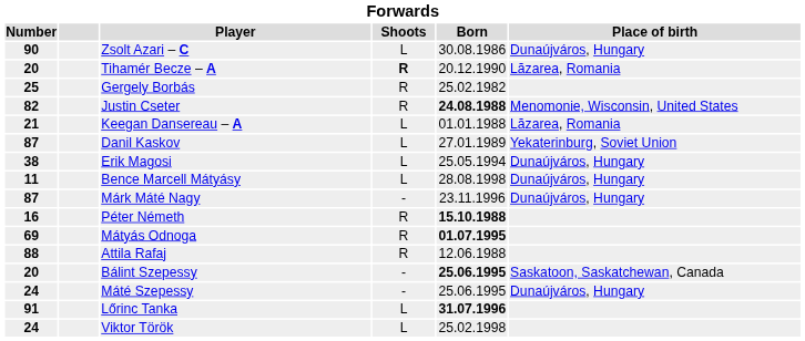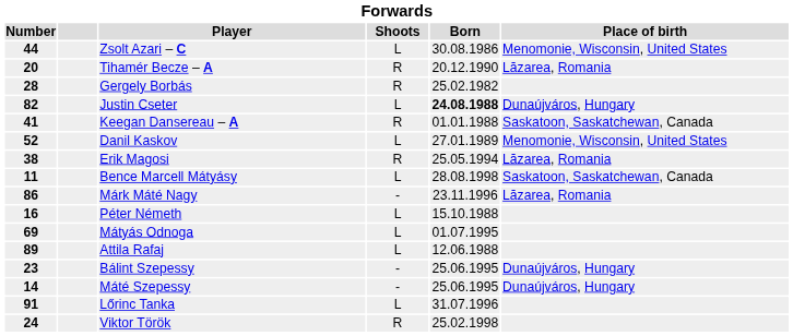Zsolt Azari – C | Number: 90 -> 44
Zsolt Azari – C | Place of birth: Dunaújváros, Hungary -> Menomonie, Wisconsin, United States
Tihamér Becze – A | Shoots: bold -> normal
Gergely Borbás | Number: 25 -> 28
Justin Cseter | Shoots: R -> L
Justin Cseter | Place of birth: Menomonie, Wisconsin, United States -> Dunaújváros, Hungary
Keegan Dansereau – A | Number: 21 -> 41
Keegan Dansereau – A | Shoots: L -> R
Keegan Dansereau – A | Place of birth: Lăzarea, Romania -> Saskatoon, Saskatchewan, Canada
Danil Kaskov | Number: 87 -> 52
Danil Kaskov | Place of birth: Yekaterinburg, Soviet Union -> Menomonie, Wisconsin, United States
Erik Magosi | Shoots: L -> R
Erik Magosi | Place of birth: Dunaújváros, Hungary -> Lăzarea, Romania
Bence Marcell Mátyásy | Place of birth: Dunaújváros, Hungary -> Saskatoon, Saskatchewan, Canada
Márk Máté Nagy | Number: 87 -> 86
Márk Máté Nagy | Place of birth: Dunaújváros, Hungary -> Lăzarea, Romania
Péter Németh | Shoots: R -> L
Péter Németh | Born: bold -> normal
Mátyás Odnoga | Shoots: R -> L
Mátyás Odnoga | Born: bold -> normal
Attila Rafaj | Number: 88 -> 89
Attila Rafaj | Shoots: R -> L
Bálint Szepessy | Number: 20 -> 23
Bálint Szepessy | Born: bold -> normal
Bálint Szepessy | Place of birth: Saskatoon, Saskatchewan, Canada -> Dunaújváros, Hungary
Máté Szepessy | Number: 24 -> 14
Lőrinc Tanka | Born: bold -> normal
Viktor Török | Shoots: L -> R
